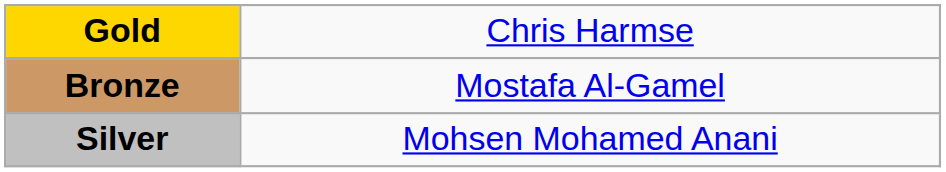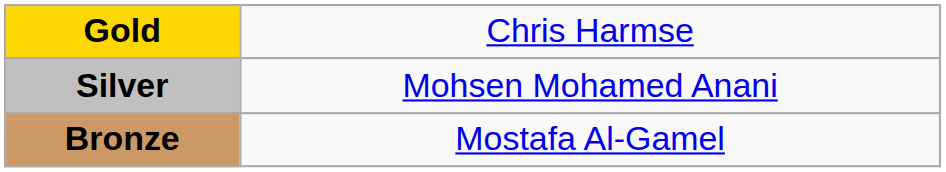rows swapped: Silver <-> Bronze
